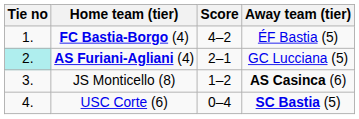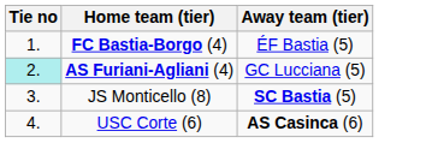- column: Score | 4–2 | 2–1 | 1–2 | 0–4
JS Monticello (8) | Away team (tier): AS Casinca (6) -> SC Bastia (5)
USC Corte (6) | Away team (tier): SC Bastia (5) -> AS Casinca (6)
